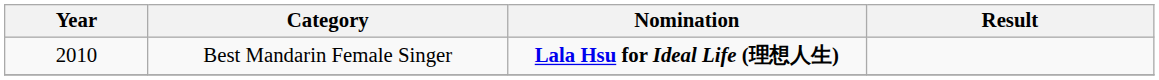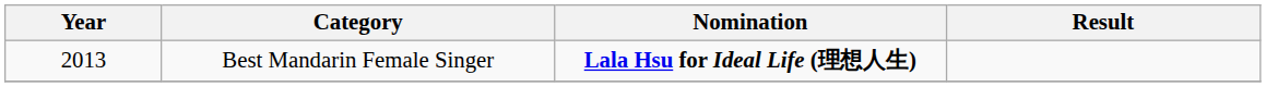Best Mandarin Female Singer | Year: 2010 -> 2013
